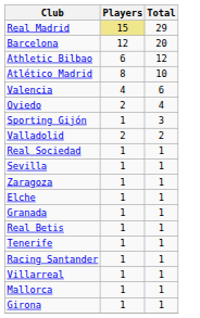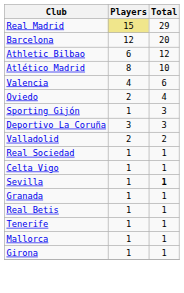+ row: Deportivo La Coruña | 3 | 3
+ row: Celta Vigo | 1 | 1
Sevilla | Total: normal -> bold
- row: Zaragoza | 1 | 1
- row: Elche | 1 | 1
- row: Racing Santander | 1 | 1
- row: Villarreal | 1 | 1
